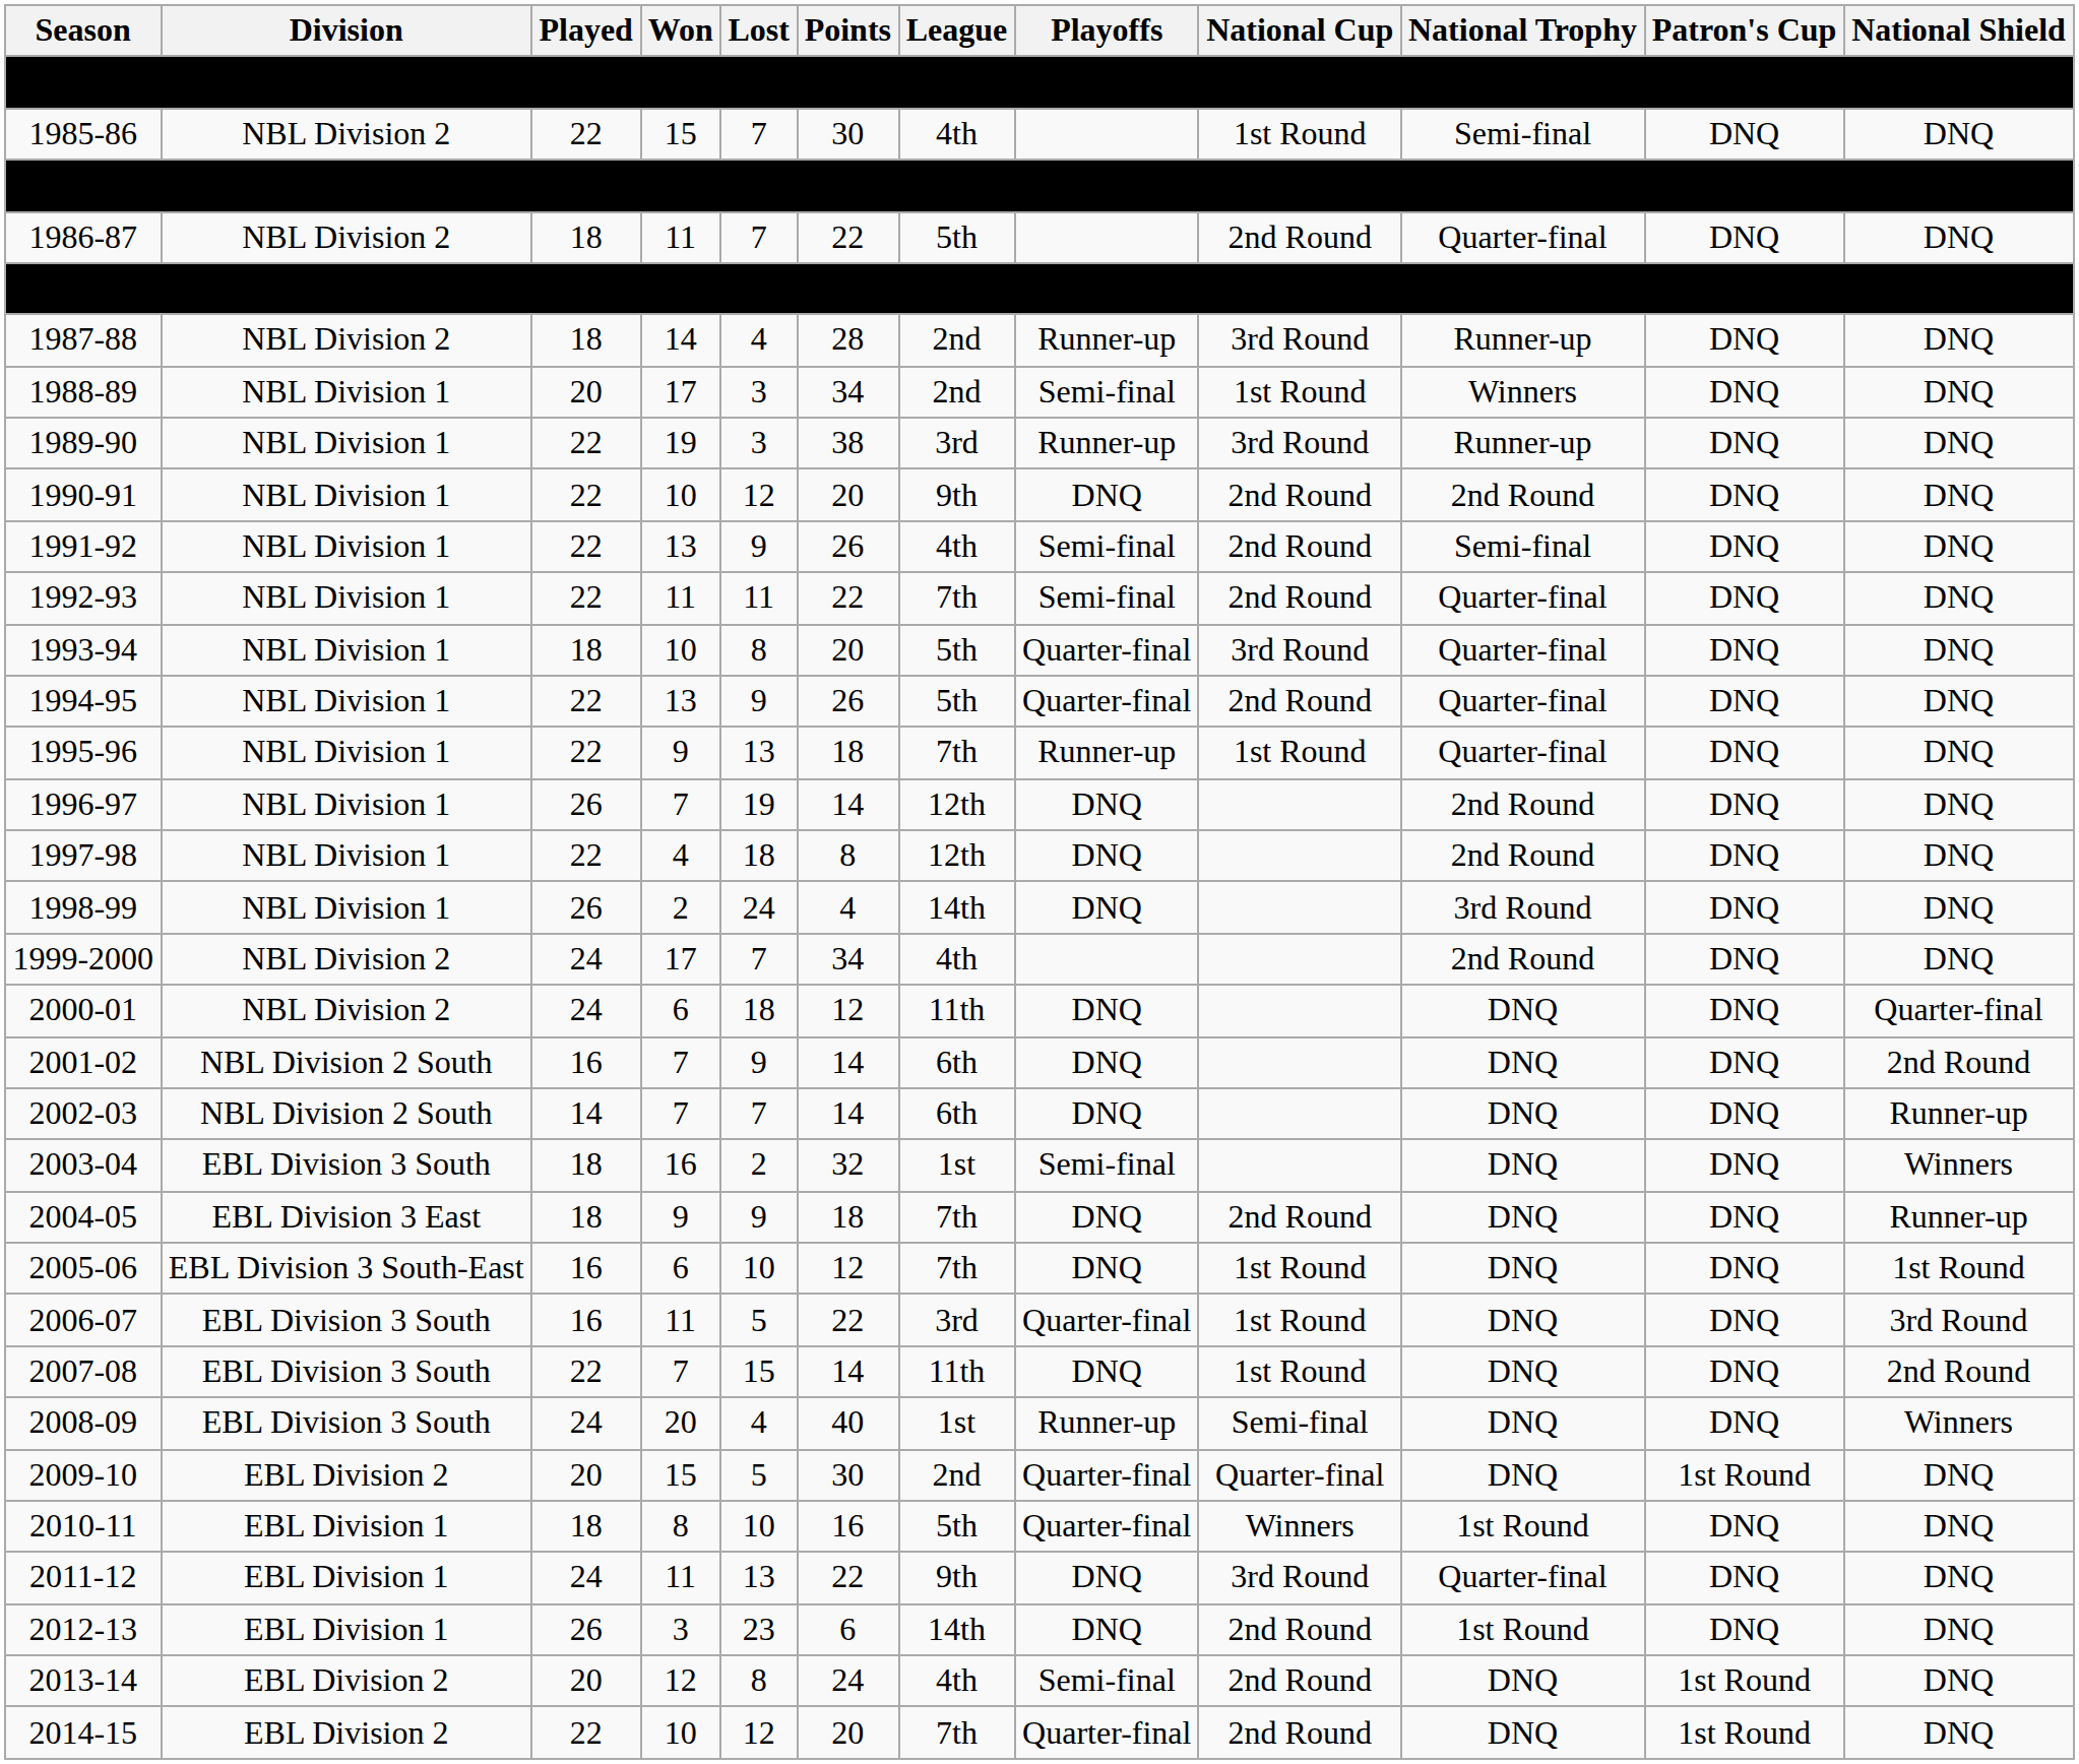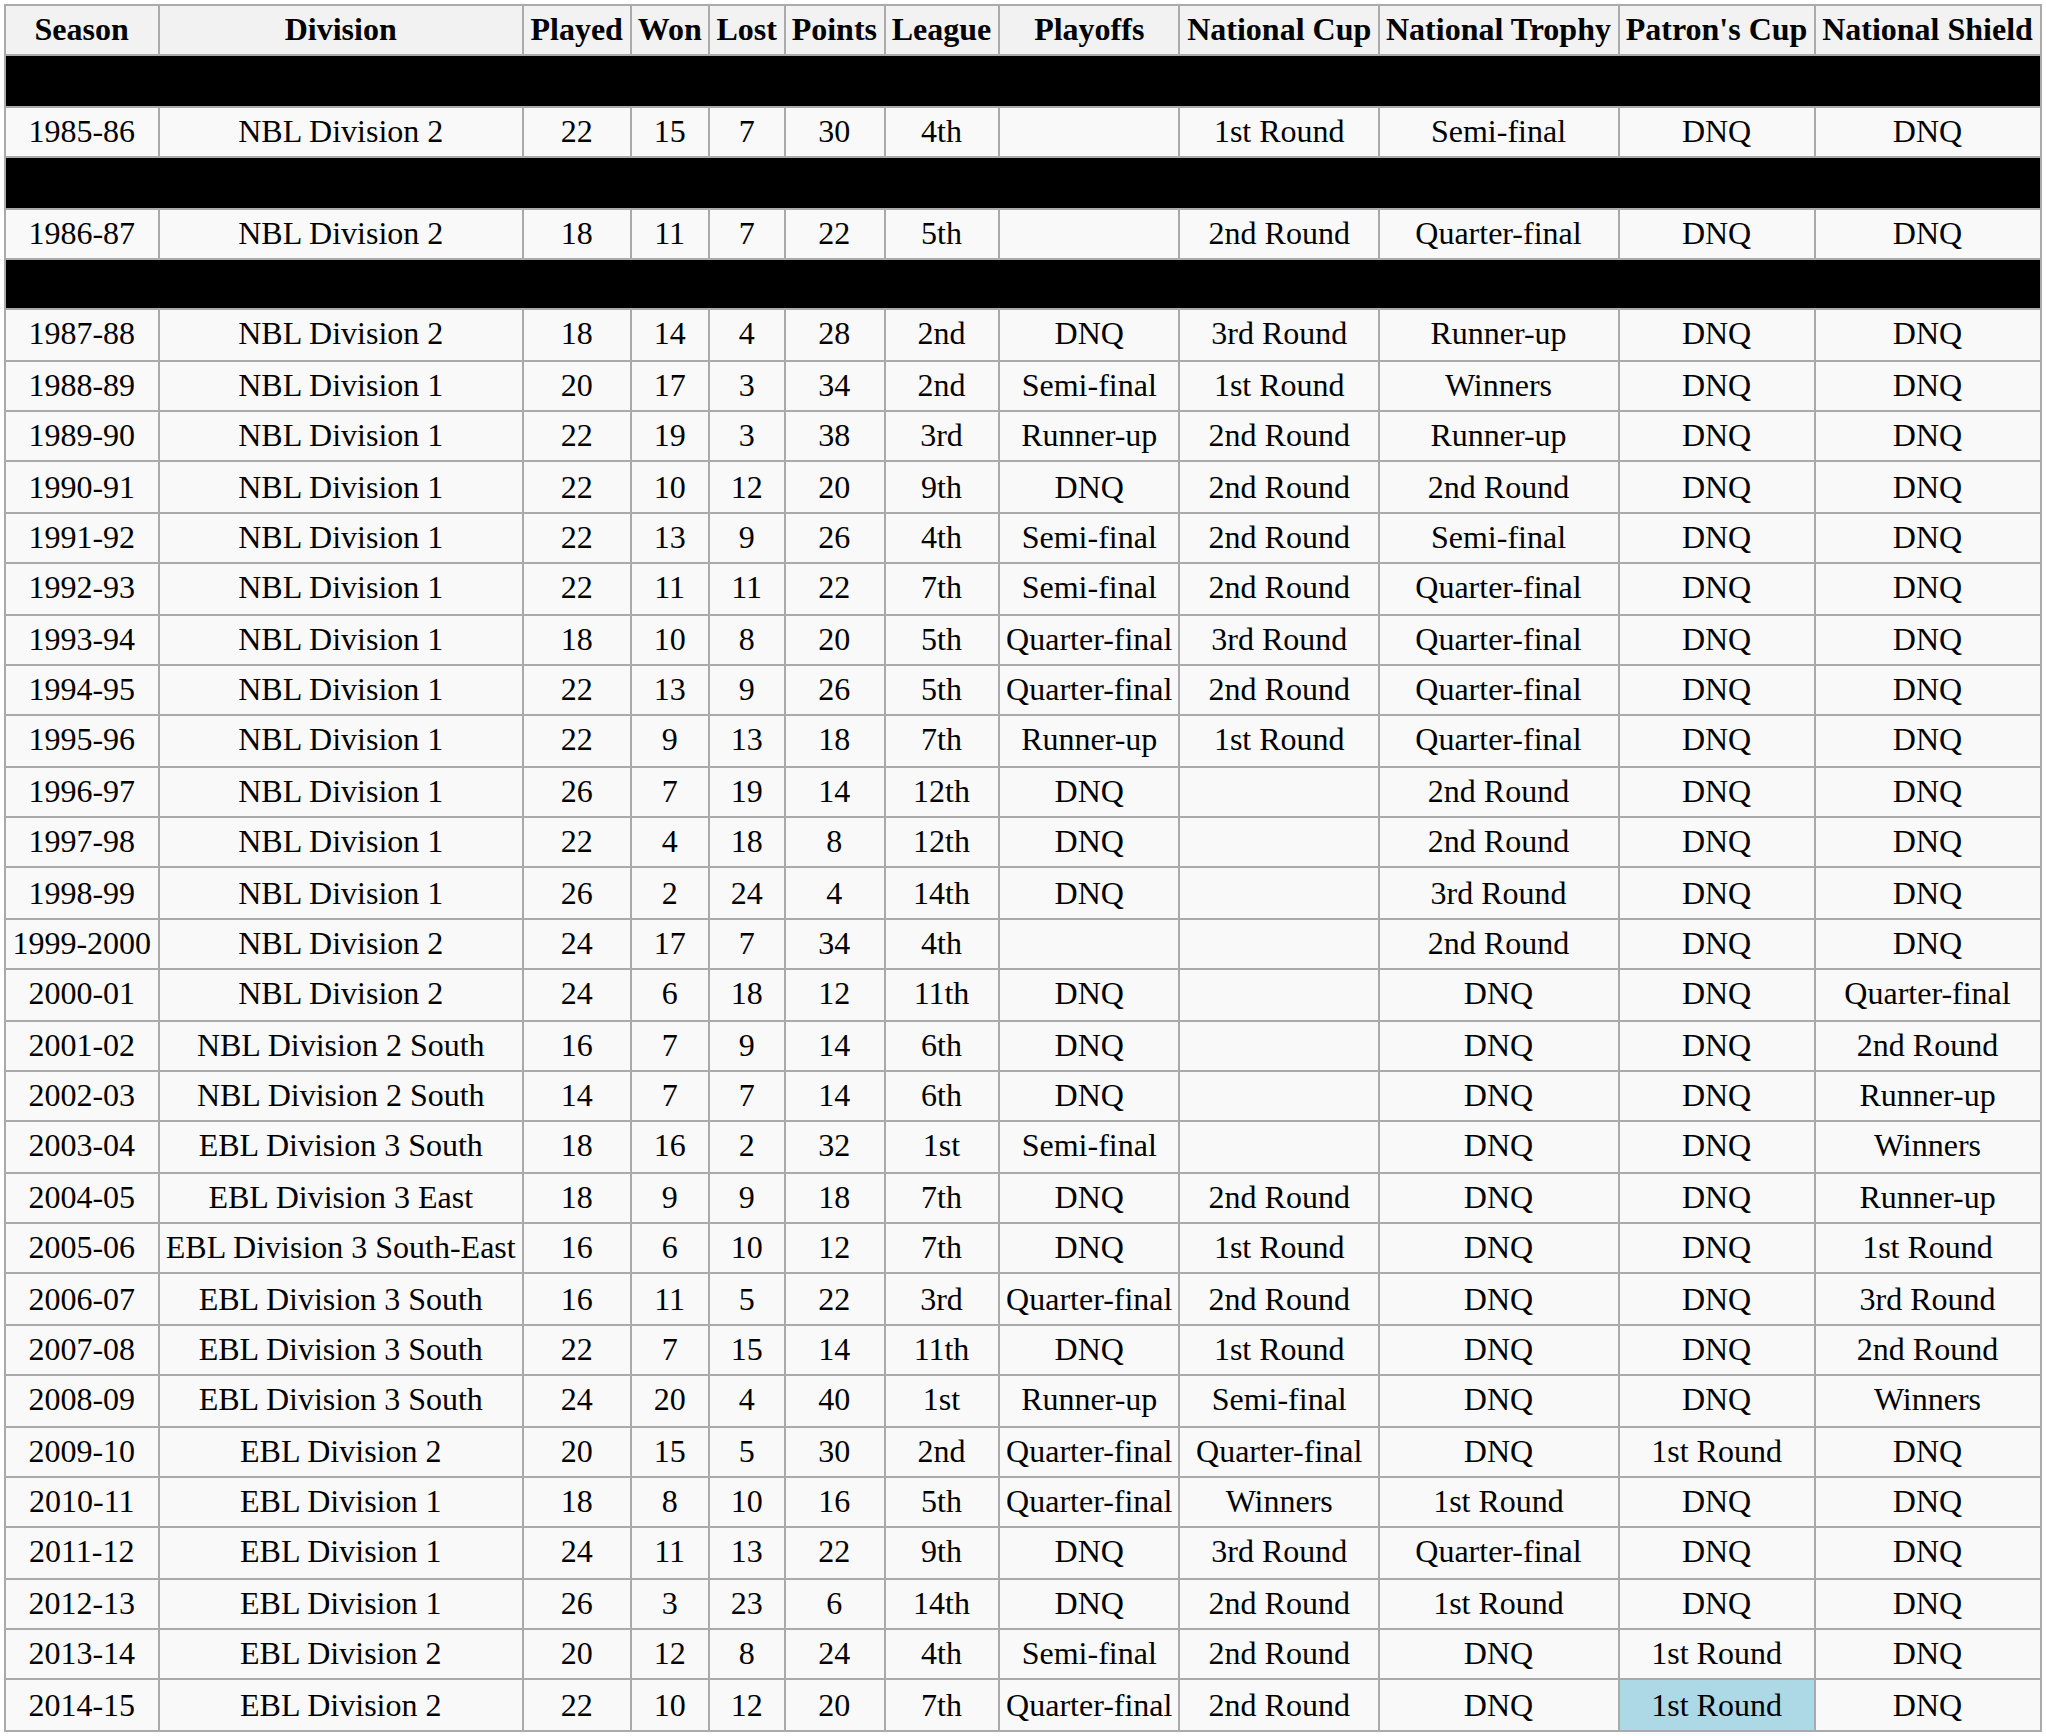1987-88 | Playoffs: Runner-up -> DNQ
1989-90 | National Cup: 3rd Round -> 2nd Round
2006-07 | National Cup: 1st Round -> 2nd Round
2014-15 | Patron's Cup: no background -> lightblue background
